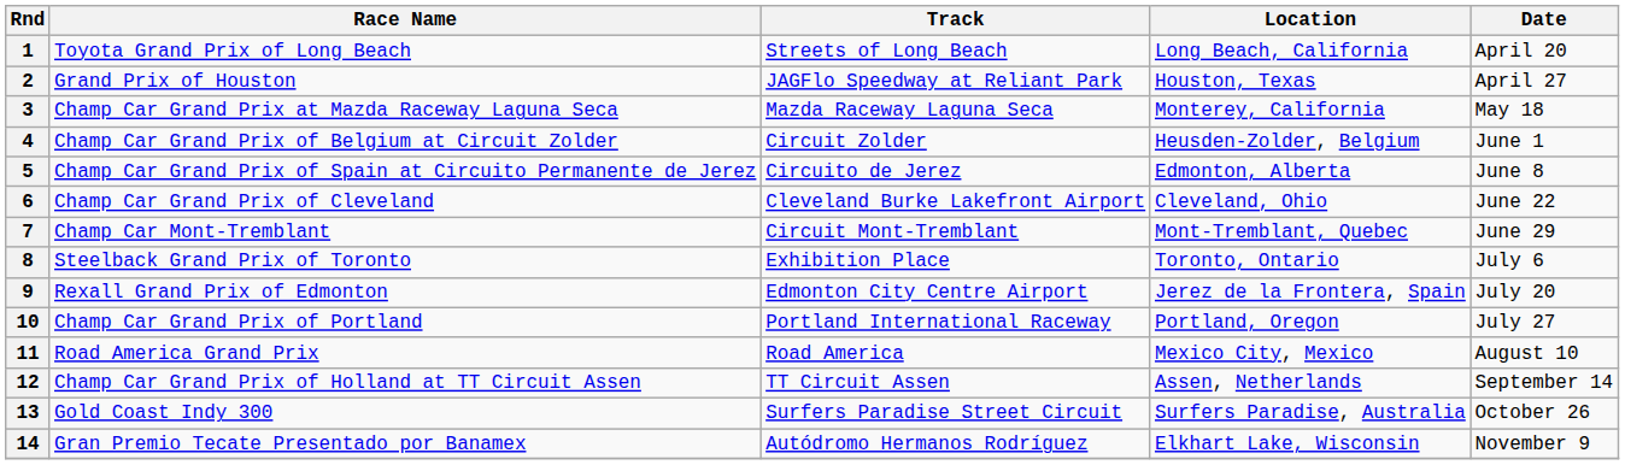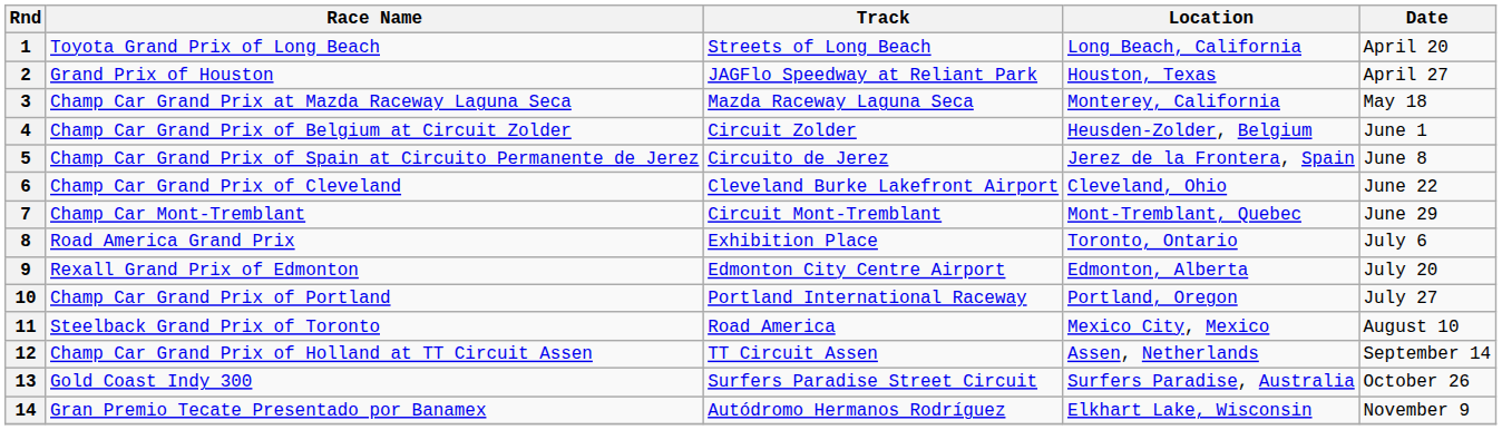5 | Location: Edmonton, Alberta -> Jerez de la Frontera, Spain
8 | Race Name: Steelback Grand Prix of Toronto -> Road America Grand Prix
9 | Location: Jerez de la Frontera, Spain -> Edmonton, Alberta
11 | Race Name: Road America Grand Prix -> Steelback Grand Prix of Toronto
